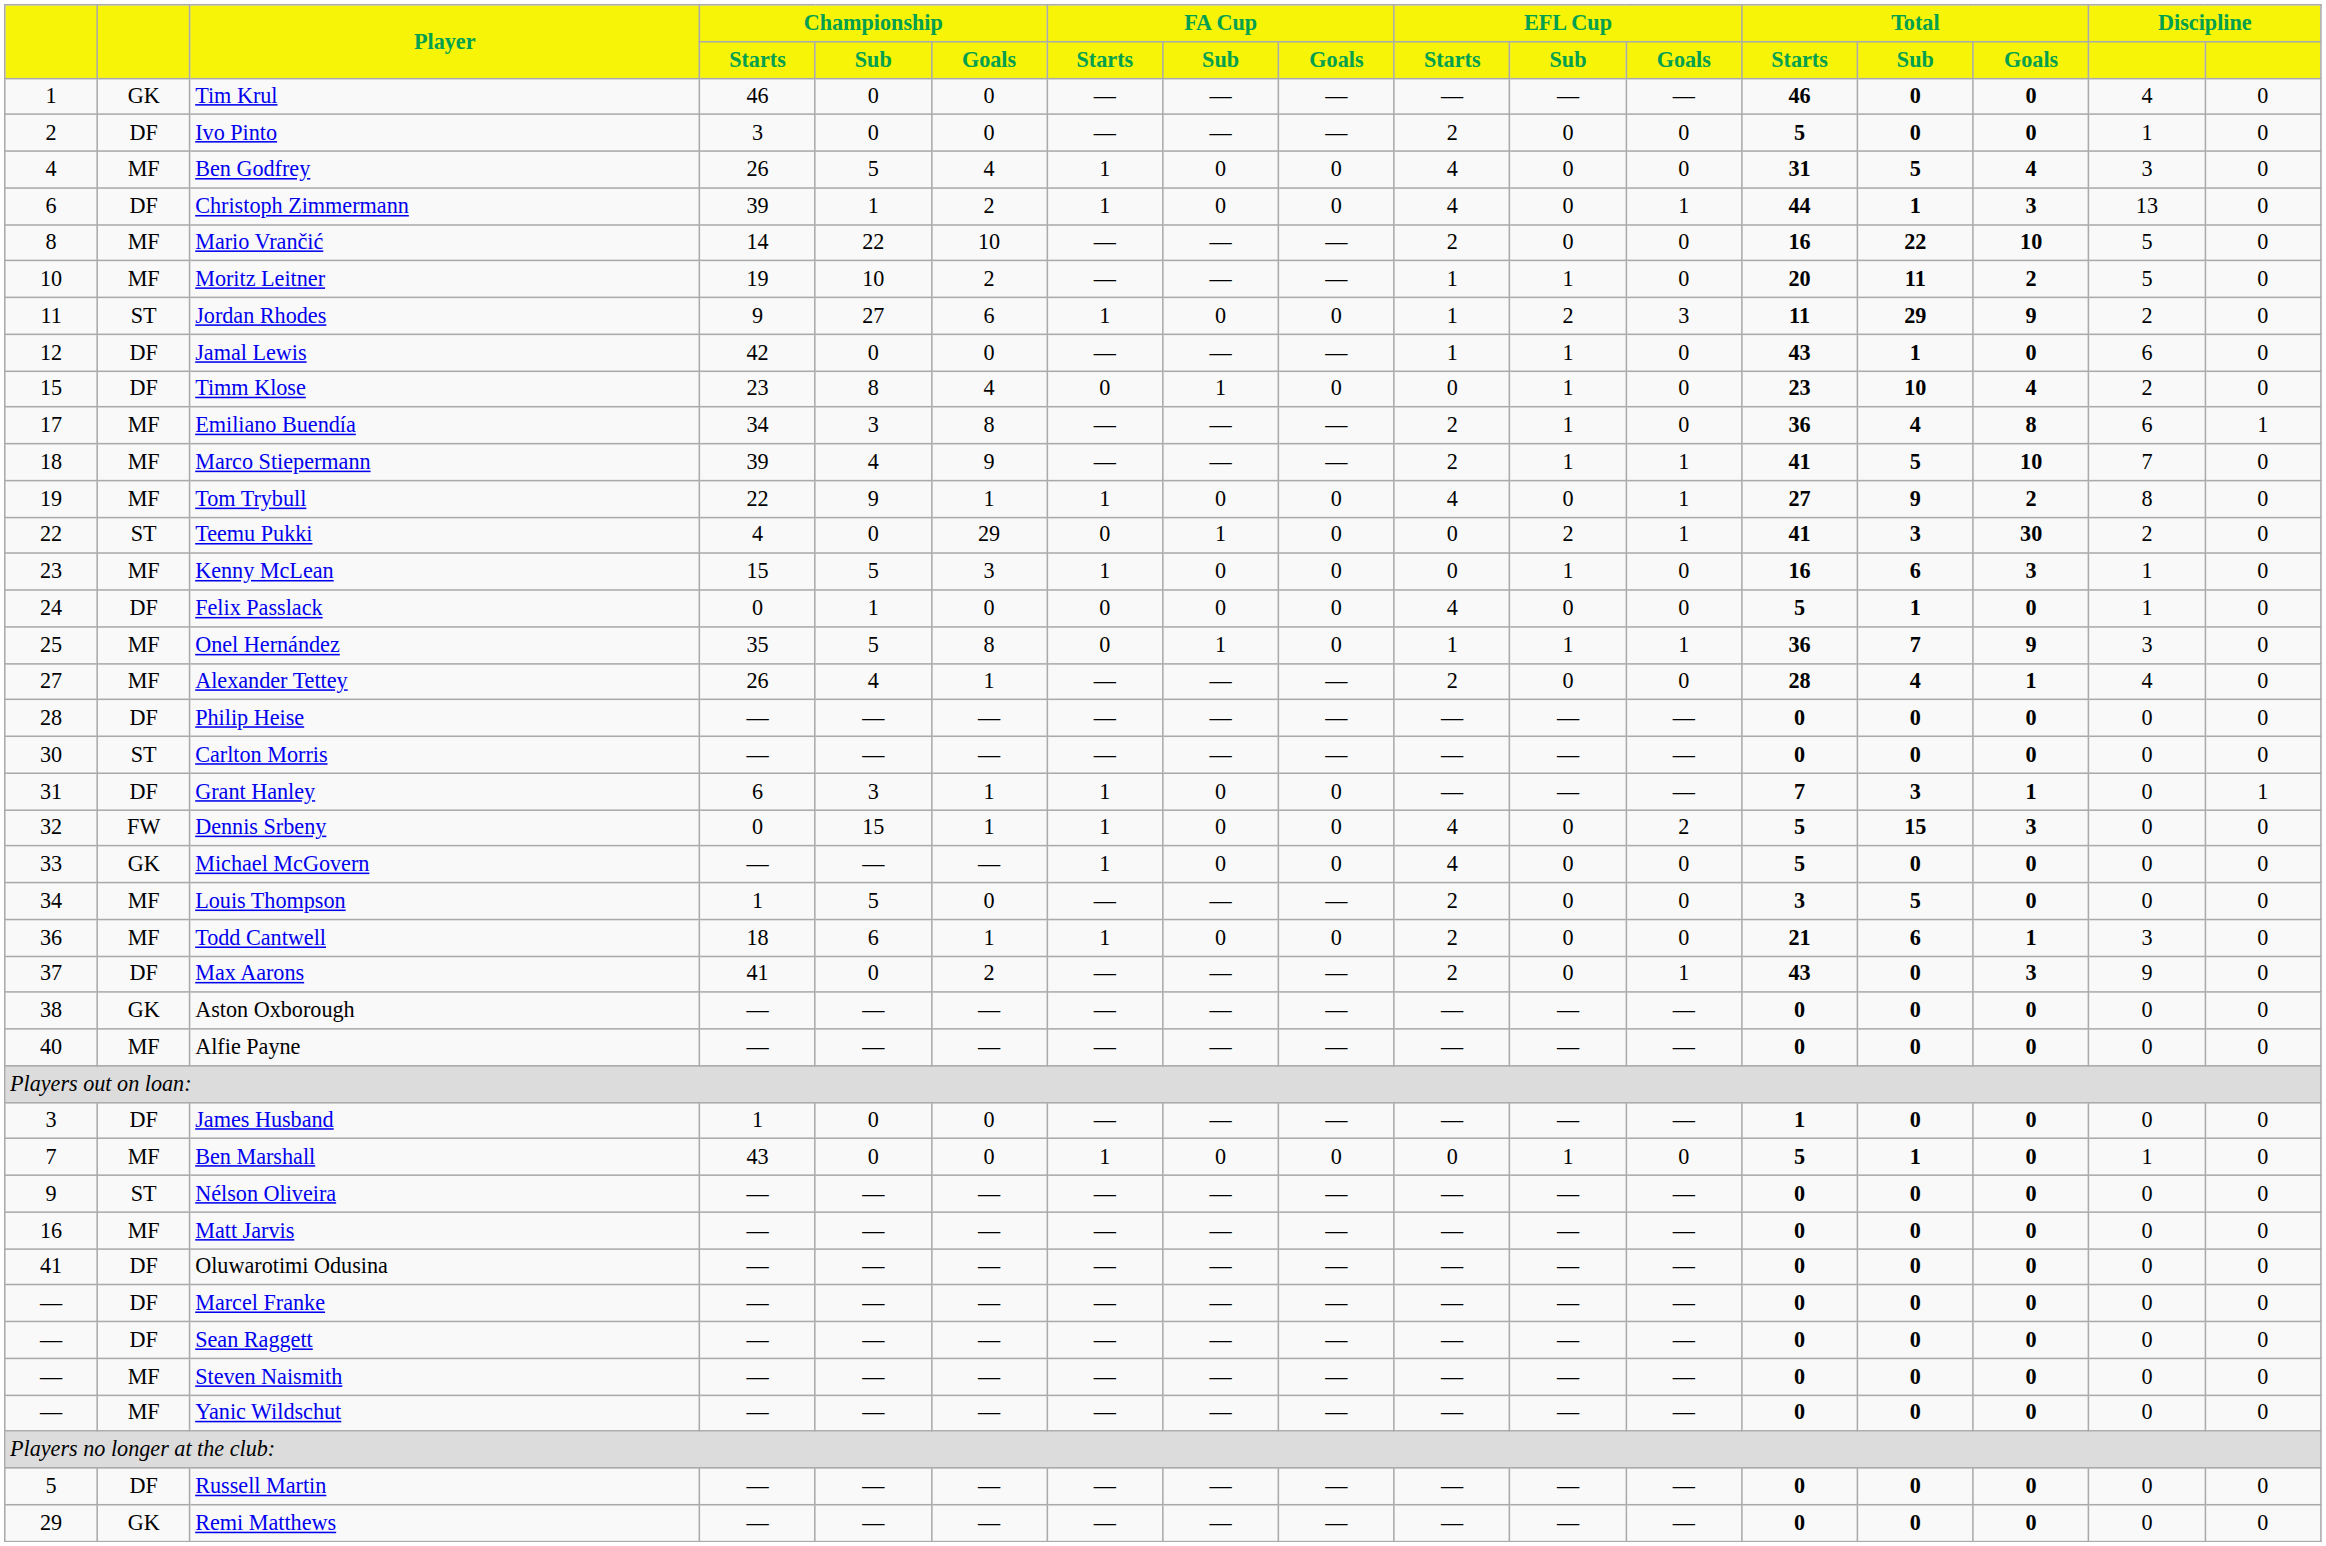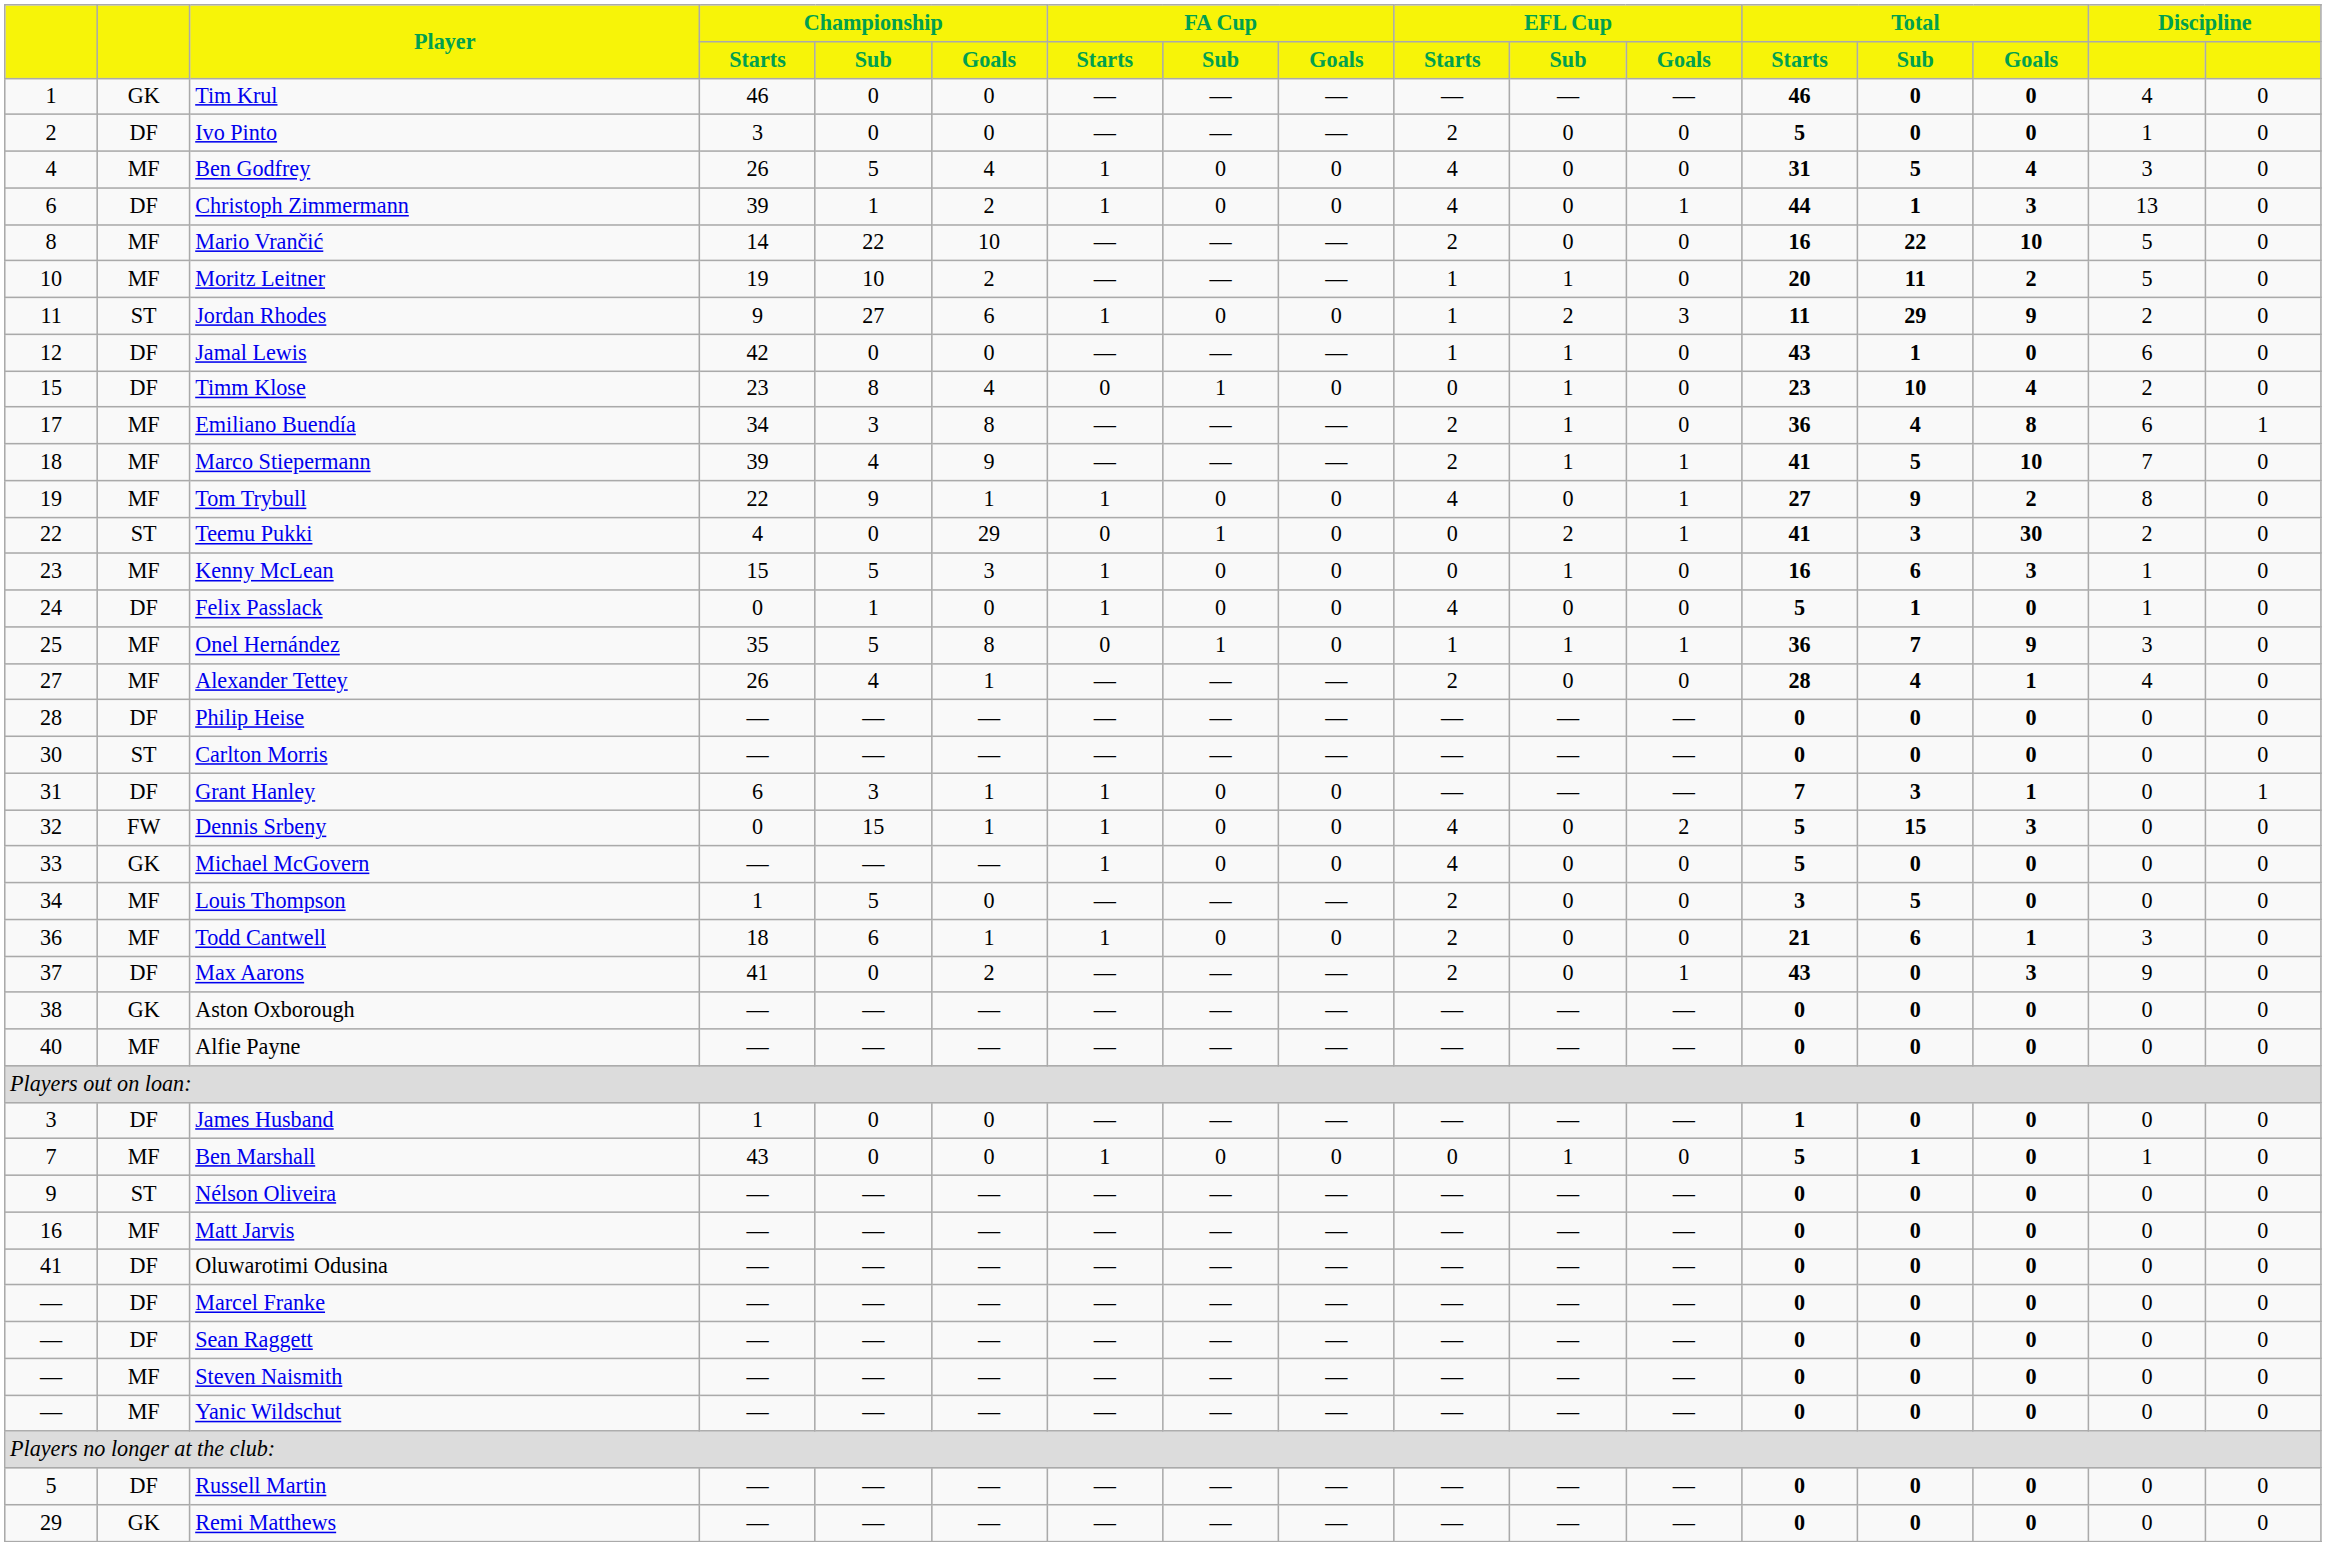Felix Passlack | FA Cup / Starts: 0 -> 1
